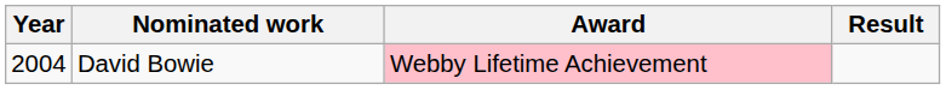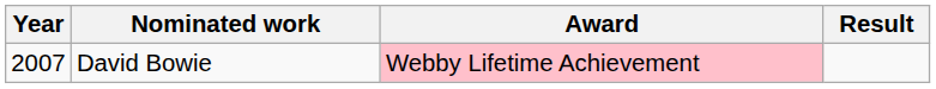David Bowie | Year: 2004 -> 2007
